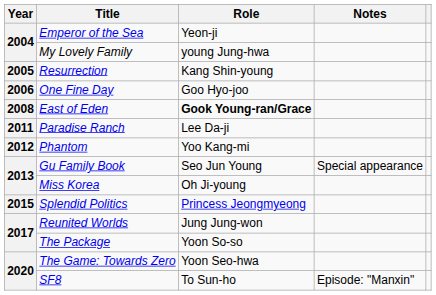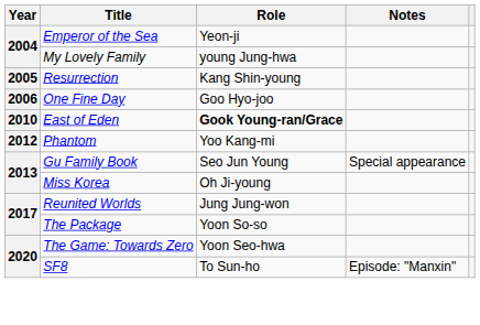East of Eden | Year: 2008 -> 2010
- row: 2011 | Paradise Ranch | Lee Da-ji
- row: 2015 | Splendid Politics | Princess Jeongmyeong
